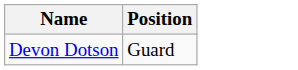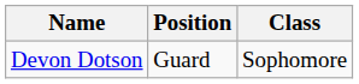+ column: Class | Sophomore
